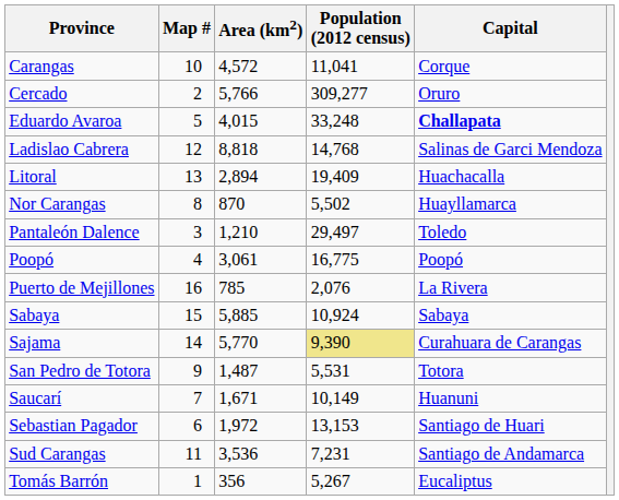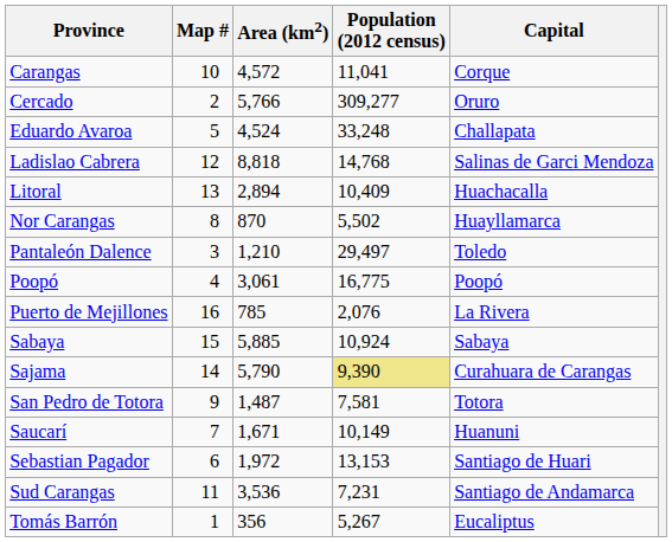Eduardo Avaroa | Area (km2): 4,015 -> 4,524
Eduardo Avaroa | Capital: bold -> normal
Litoral | Population (2012 census): 19,409 -> 10,409
Sajama | Area (km2): 5,770 -> 5,790
San Pedro de Totora | Population (2012 census): 5,531 -> 7,581
